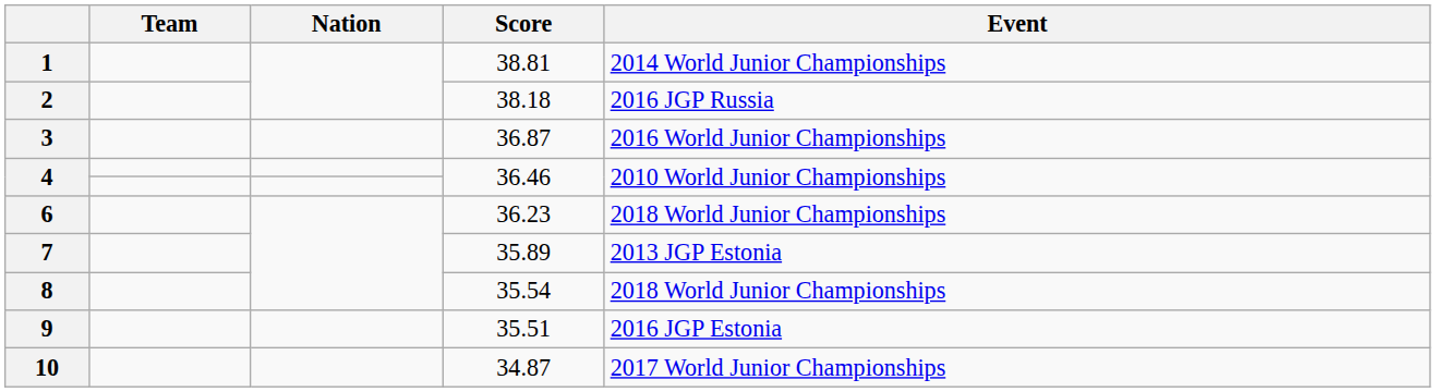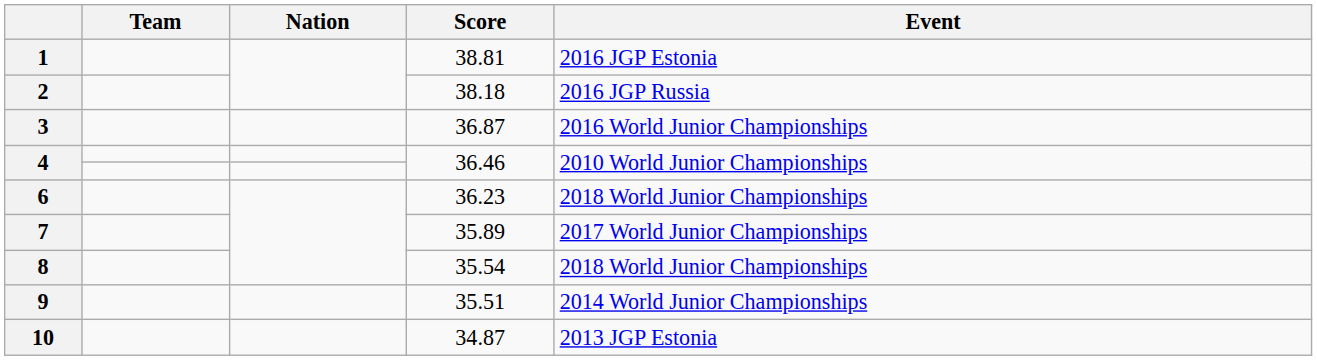1 | Event: 2014 World Junior Championships -> 2016 JGP Estonia
7 | Event: 2013 JGP Estonia -> 2017 World Junior Championships
9 | Event: 2016 JGP Estonia -> 2014 World Junior Championships
10 | Event: 2017 World Junior Championships -> 2013 JGP Estonia
